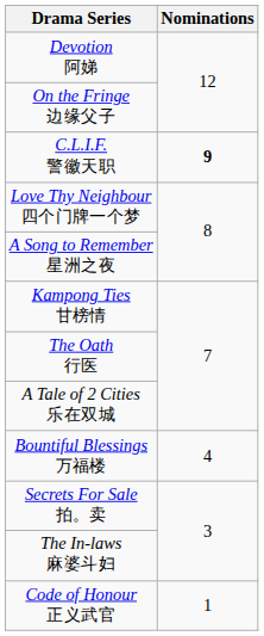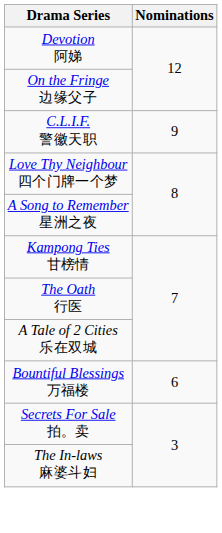C.L.I.F. 警徽天职 | Nominations: bold -> normal
Bountiful Blessings 万福楼 | Nominations: 4 -> 6
- row: Code of Honour 正义武官 | 1
